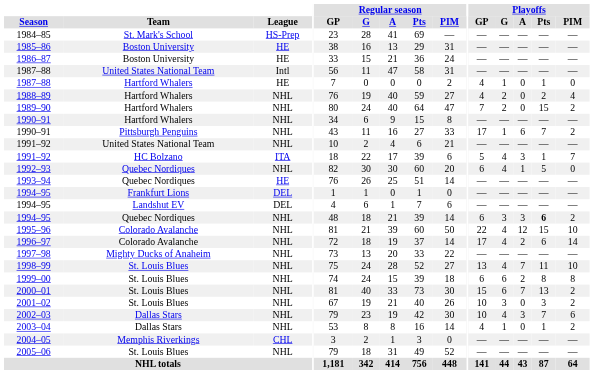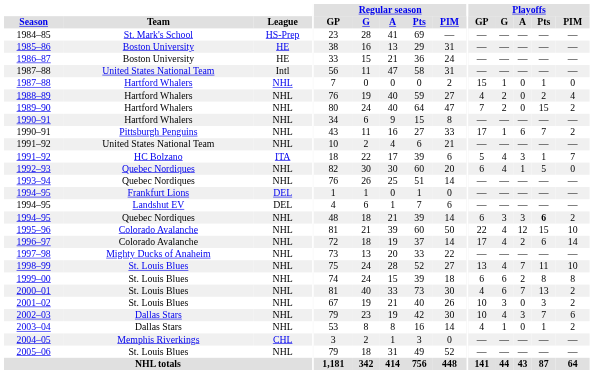1987–88 / Hartford Whalers | League: HE -> NHL
1987–88 / Hartford Whalers | Playoffs / GP: 4 -> 15
1993–94 | League: HE -> NHL
2000–01 | Playoffs / GP: 15 -> 4
